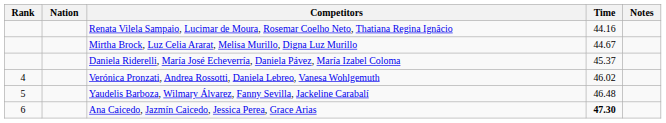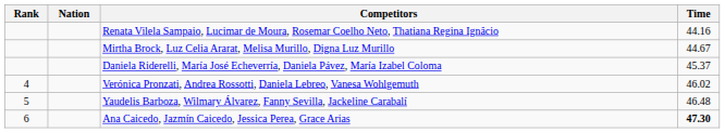- column: Notes
